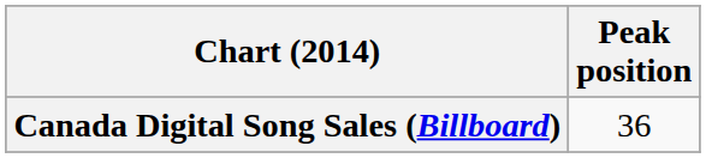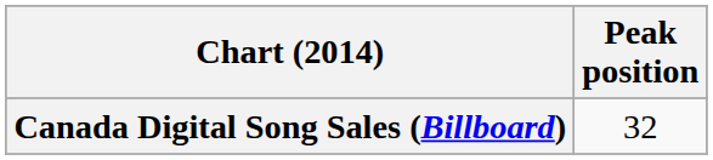Canada Digital Song Sales (Billboard) | Peak position: 36 -> 32
